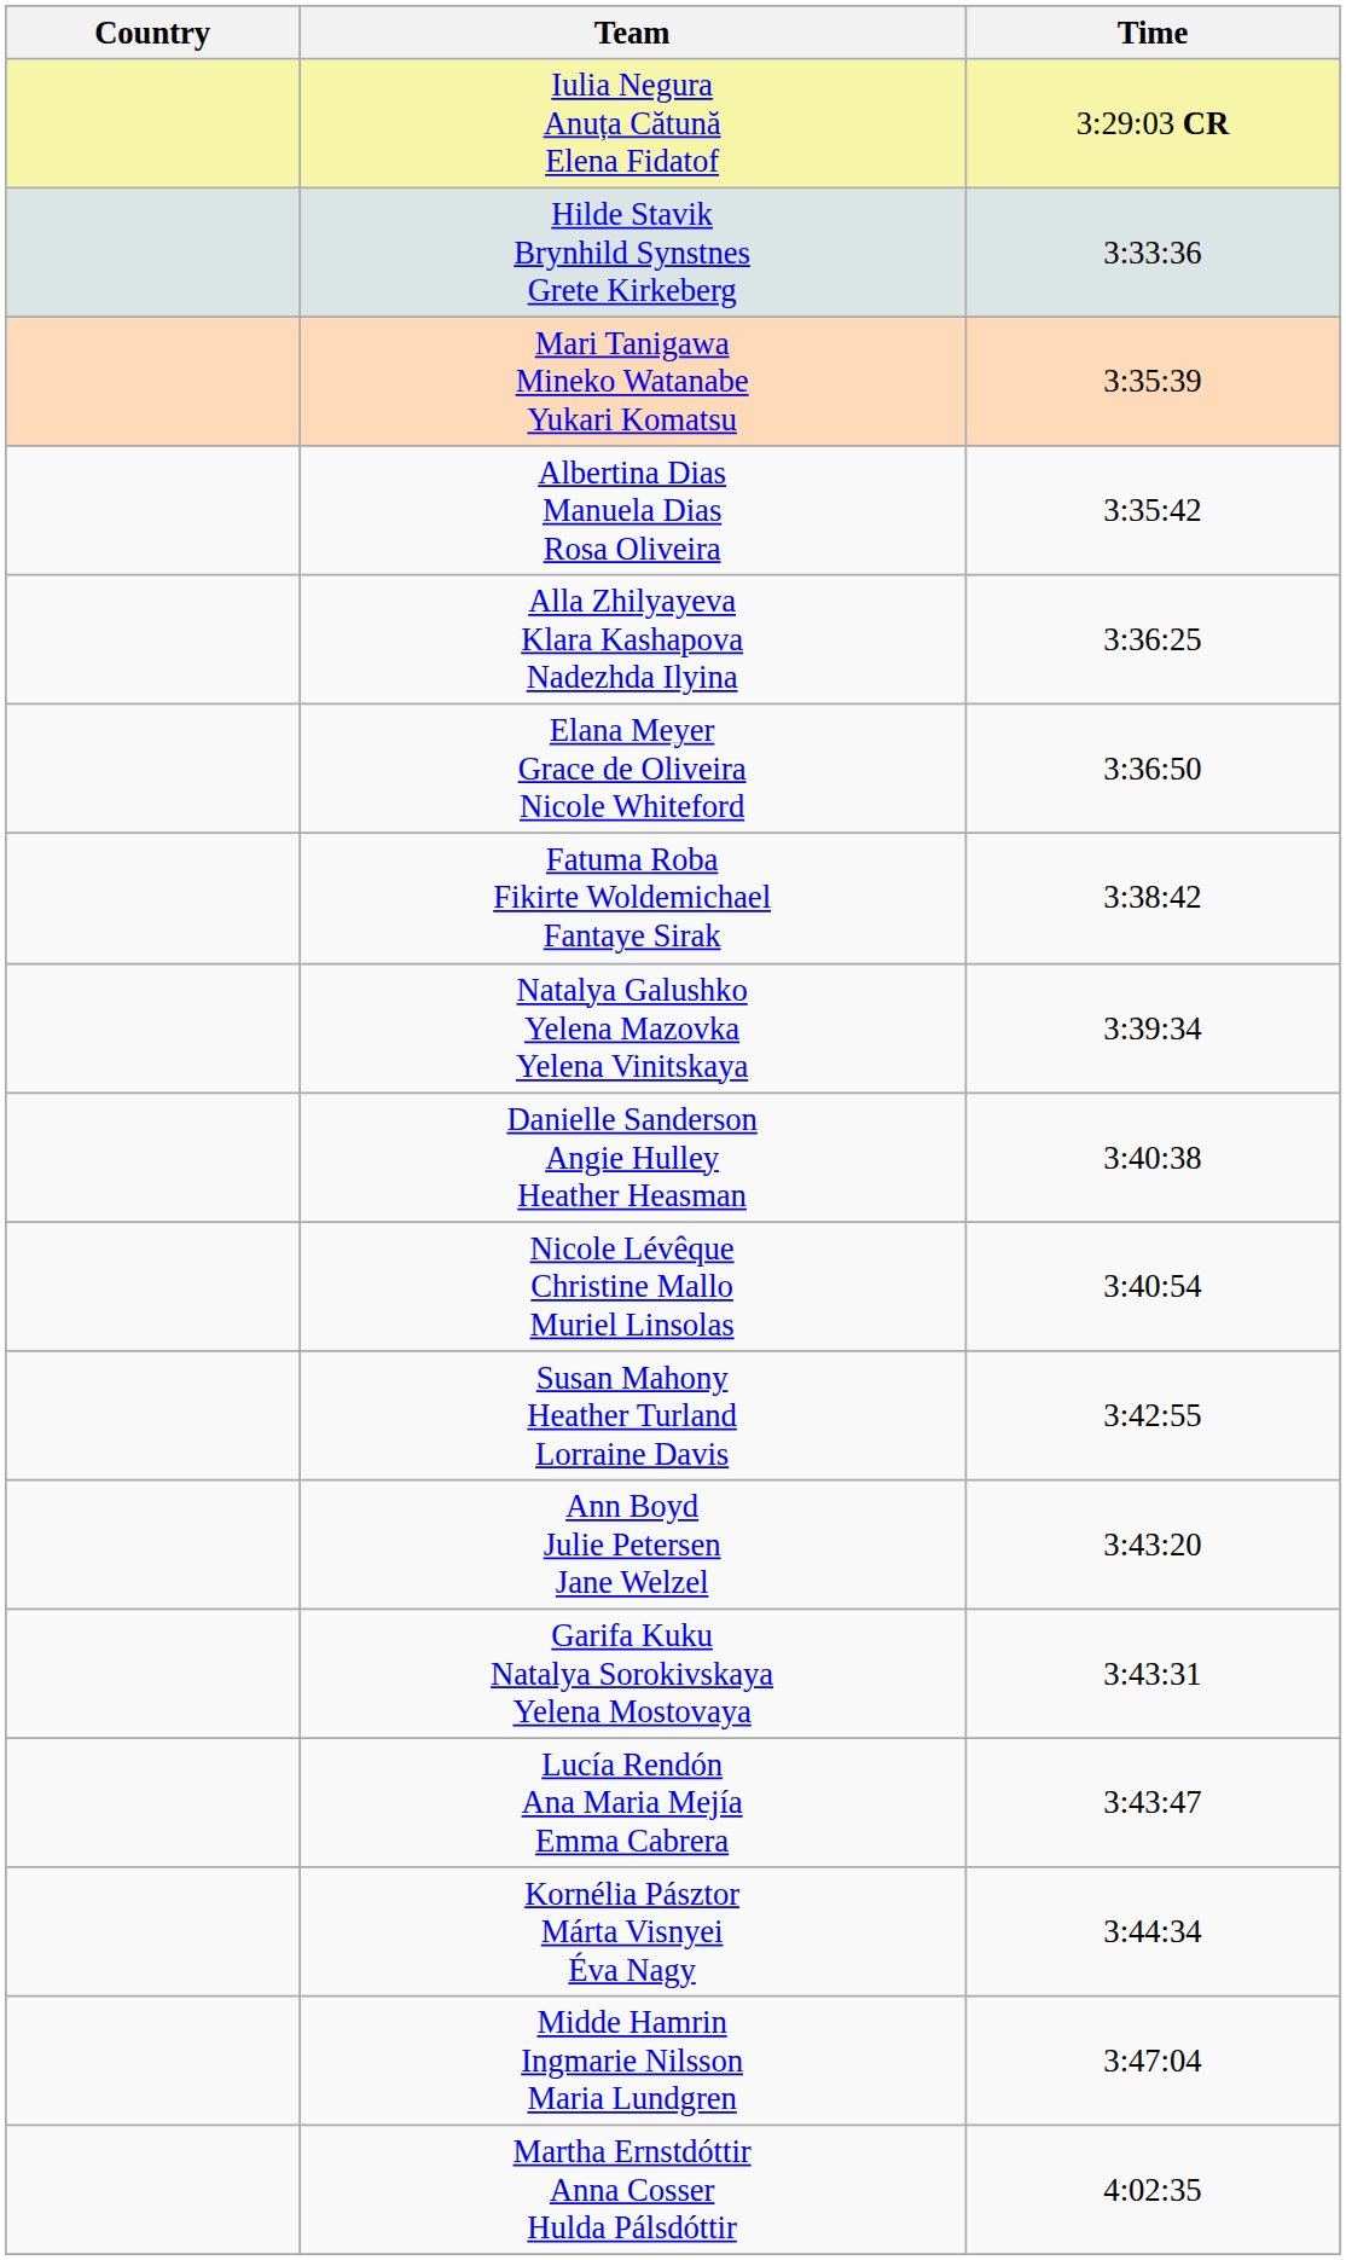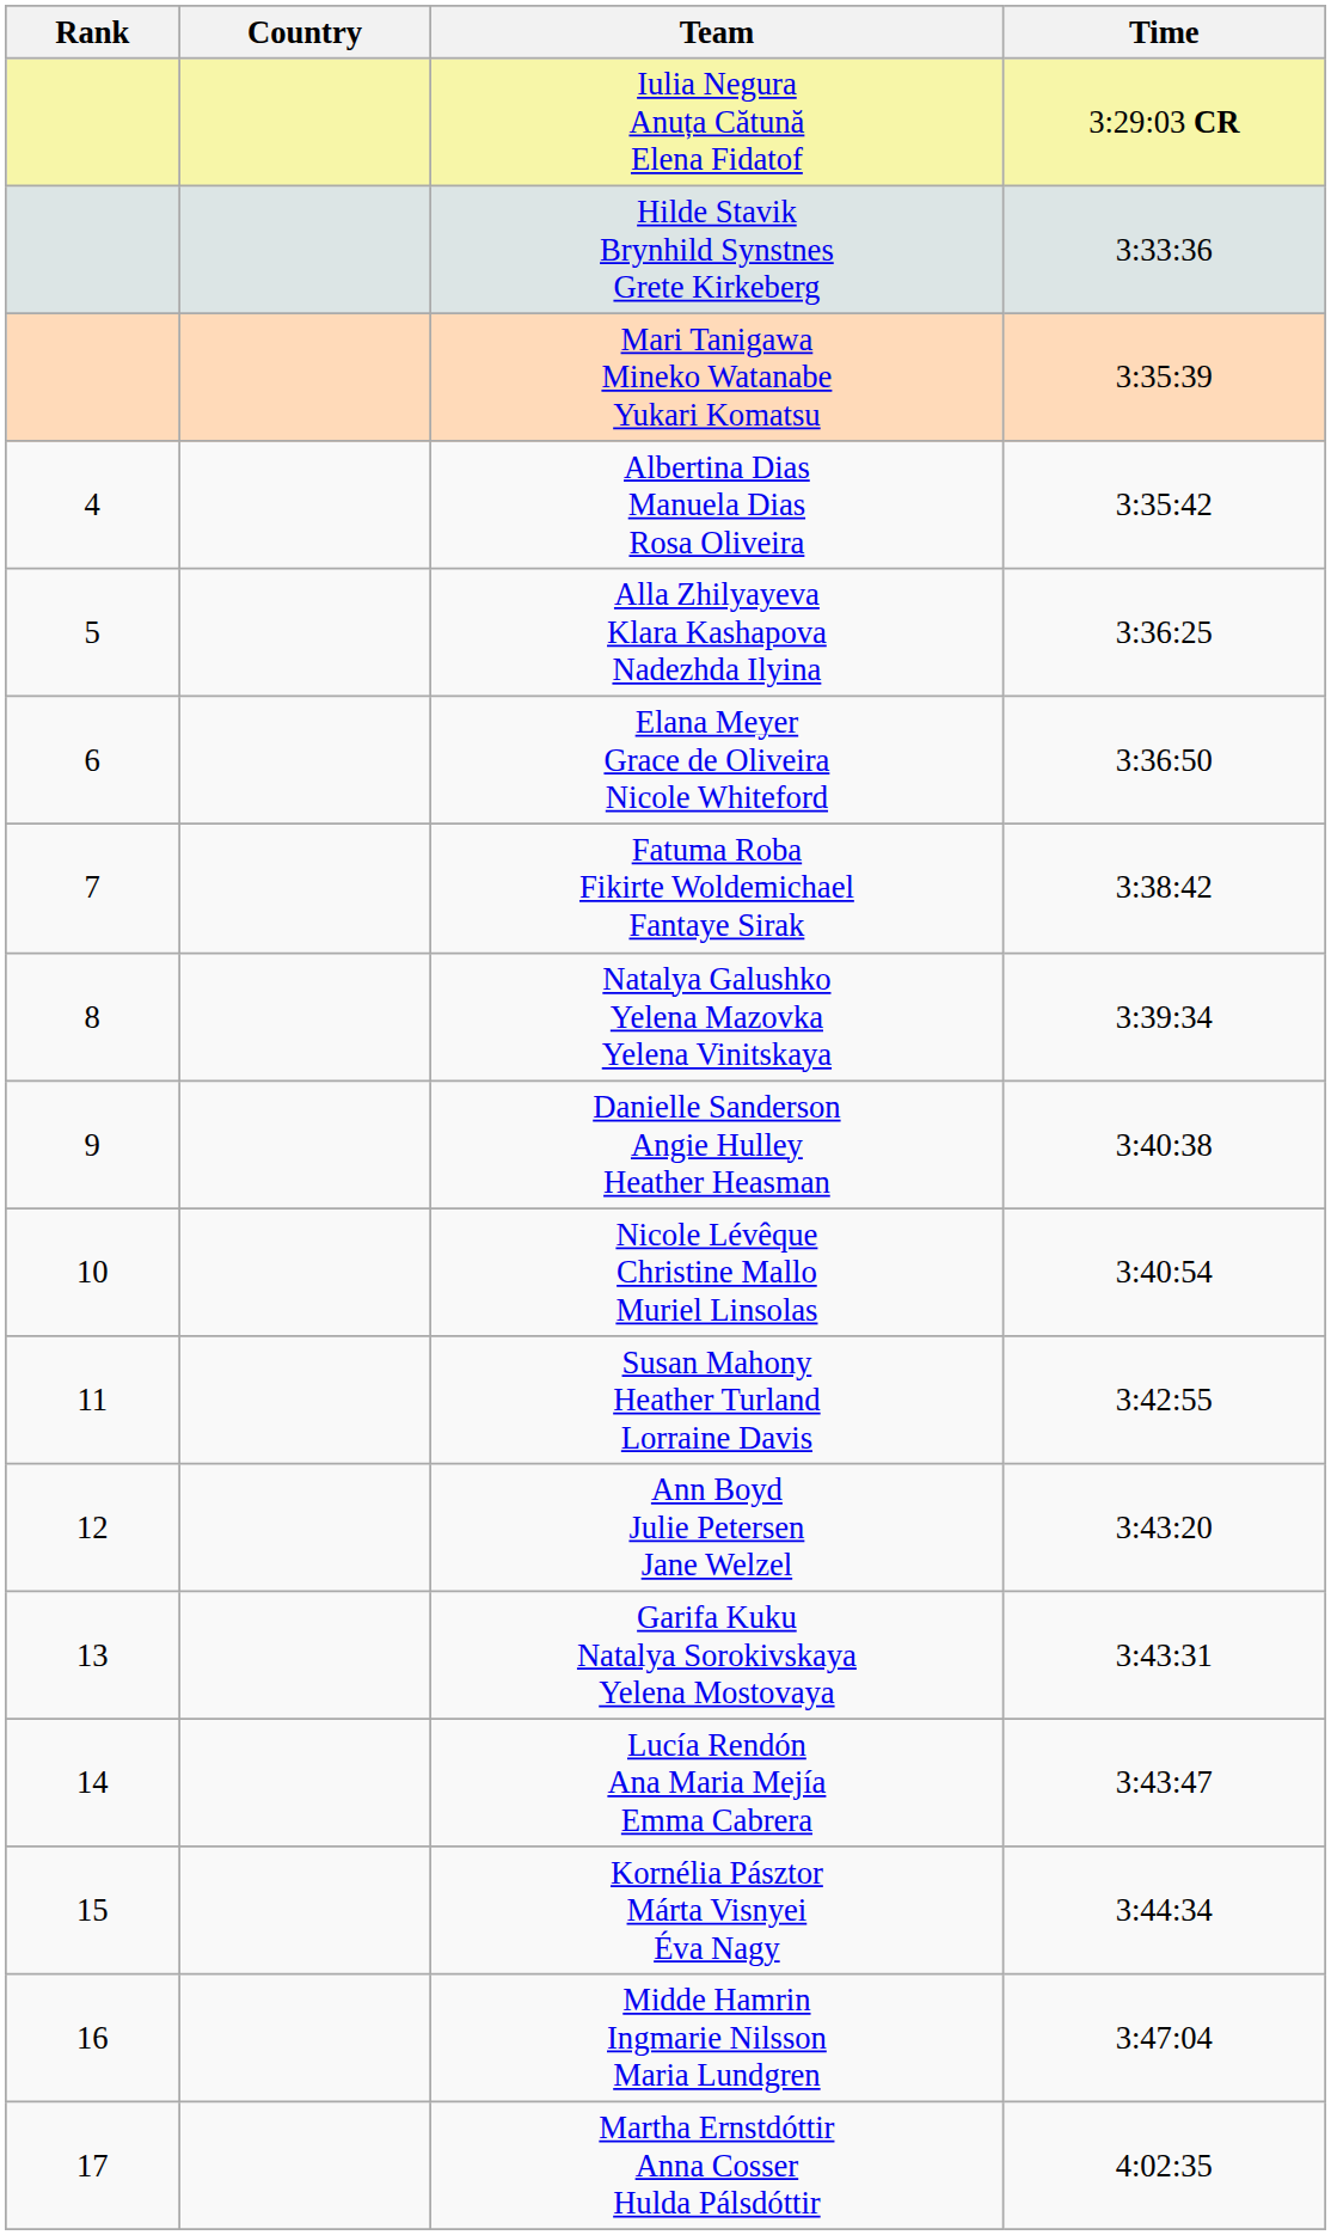+ column: Rank | 4 | 5 | 6 | 7 | 8 | 9 | 10 | 11 | 12 | 13 | 14 | 15 | 16 | 17
